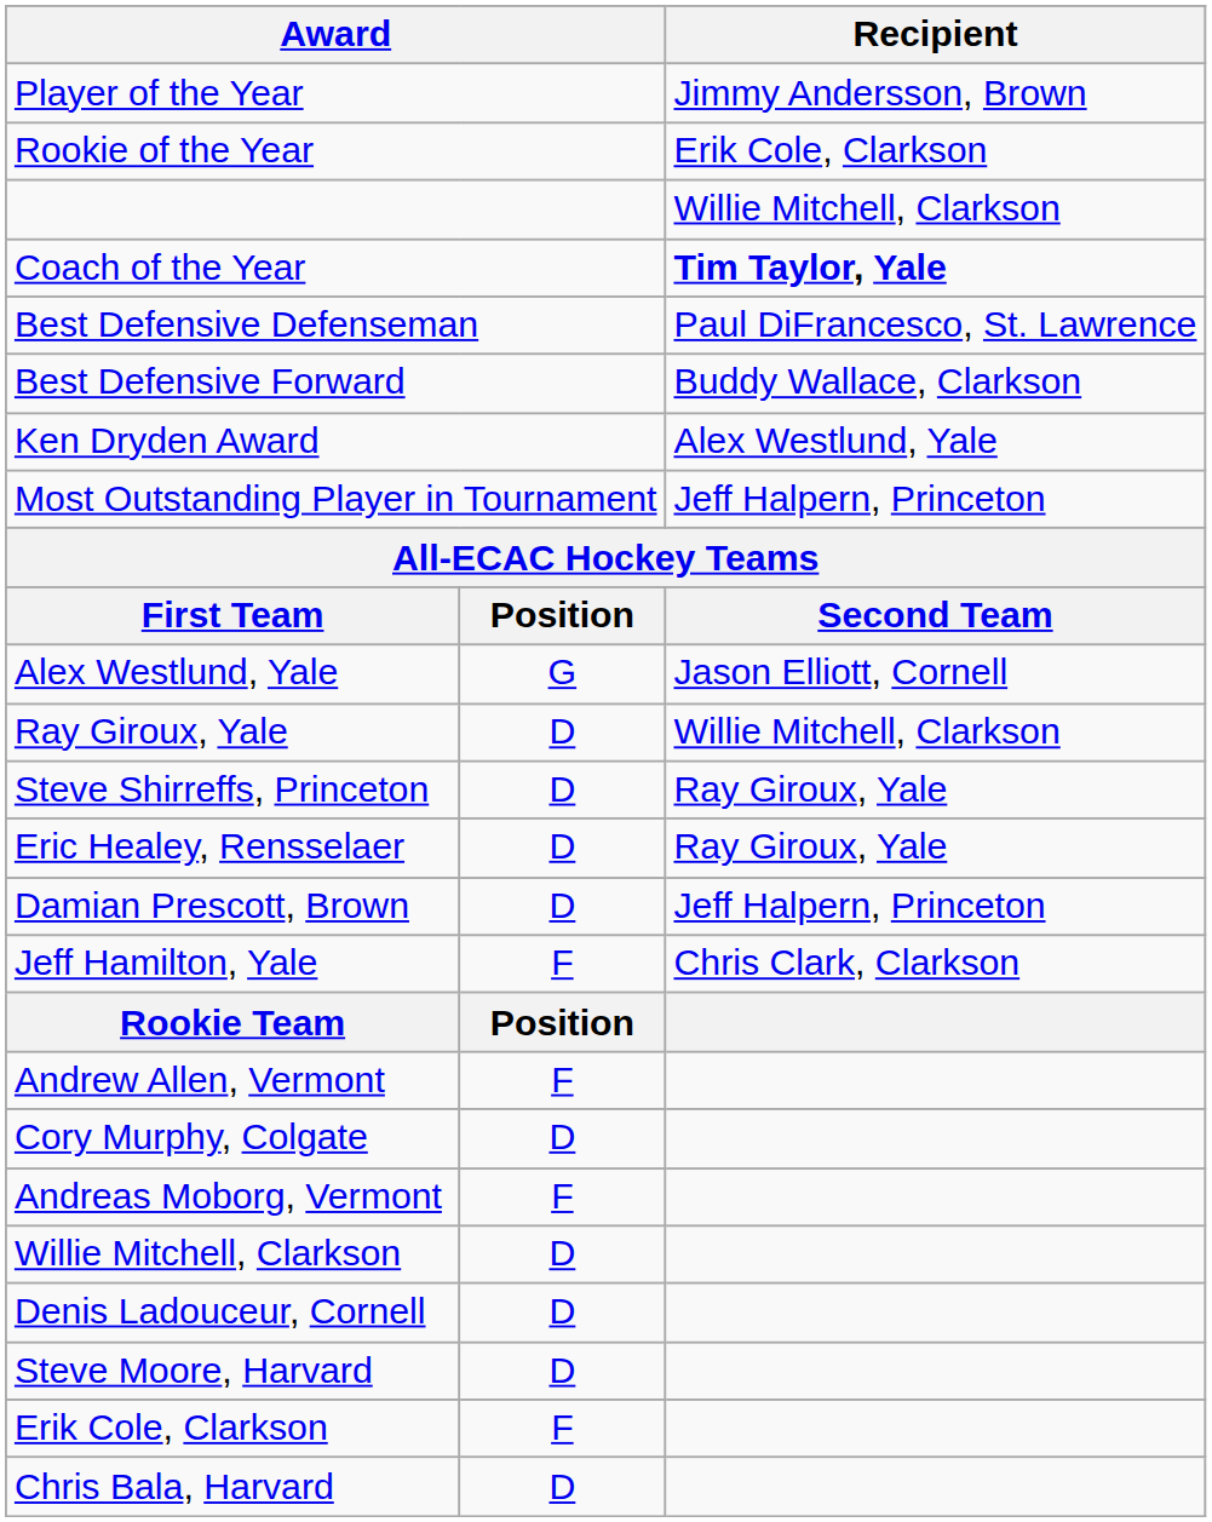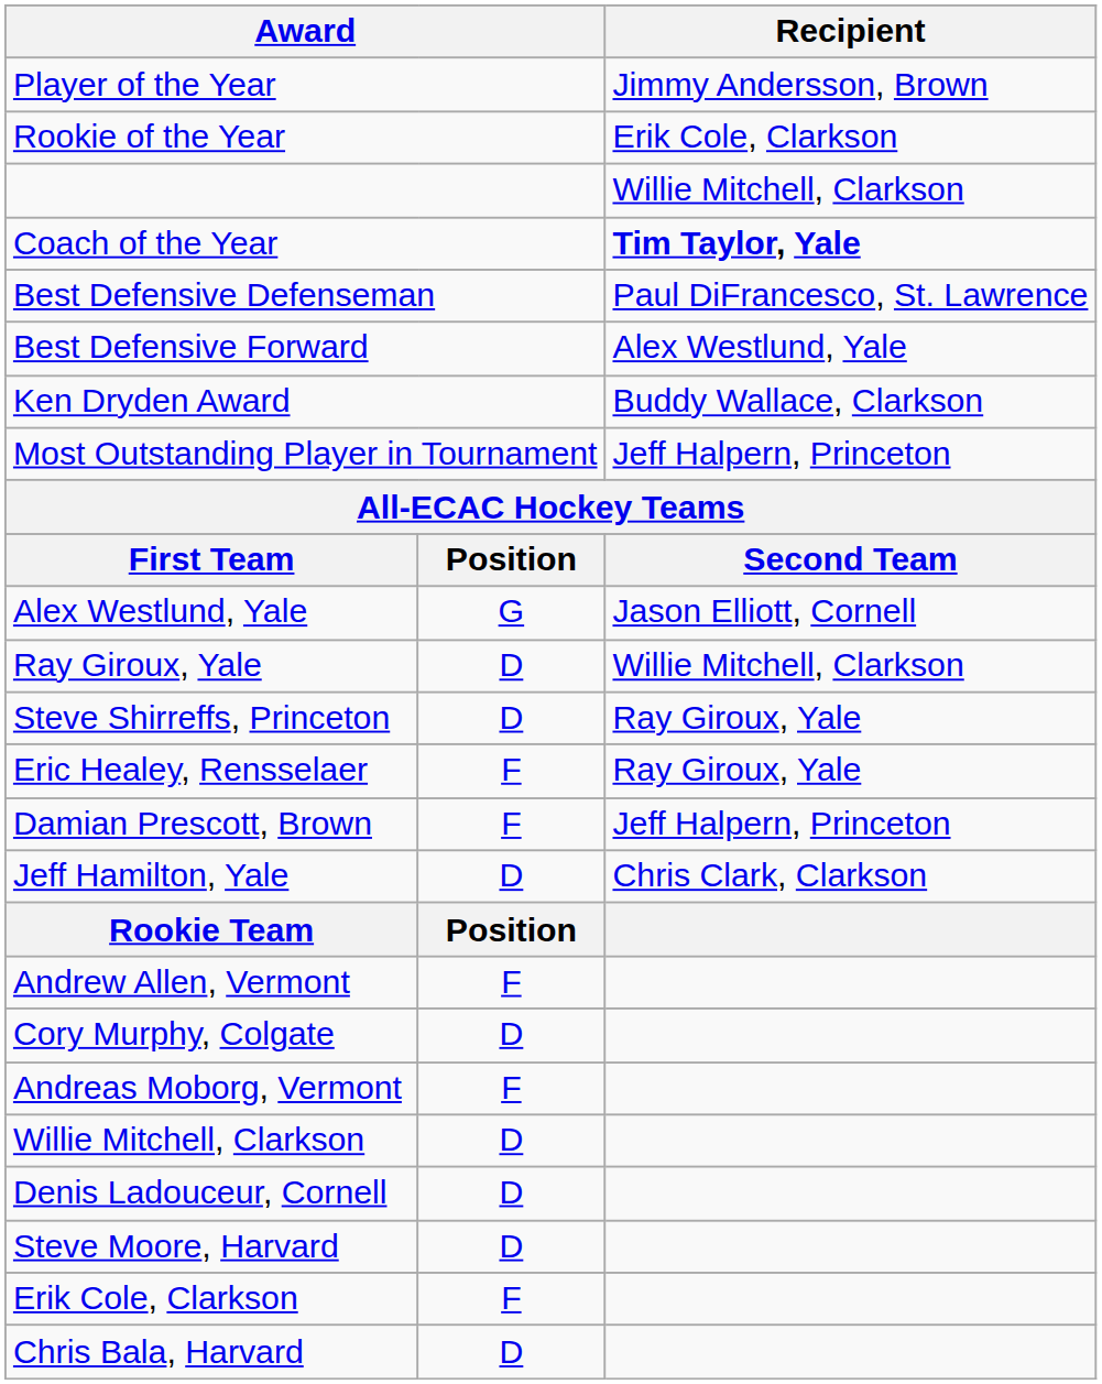Best Defensive Forward | Recipient: Buddy Wallace, Clarkson -> Alex Westlund, Yale
Ken Dryden Award | Recipient: Alex Westlund, Yale -> Buddy Wallace, Clarkson
Eric Healey, Rensselaer | column 2: D -> F
Damian Prescott, Brown | column 2: D -> F
Jeff Hamilton, Yale | column 2: F -> D
